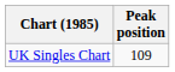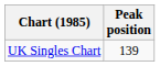UK Singles Chart | Peak position: 109 -> 139
